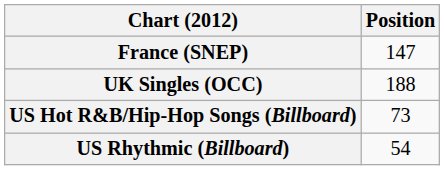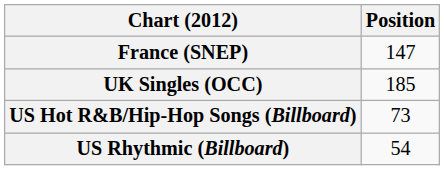UK Singles (OCC) | Position: 188 -> 185
